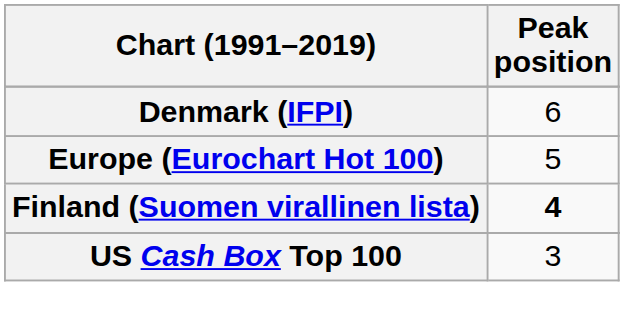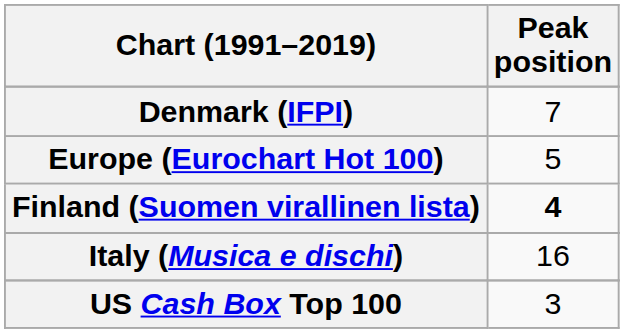Denmark (IFPI) | Peak position: 6 -> 7
+ row: Italy (Musica e dischi) | 16
